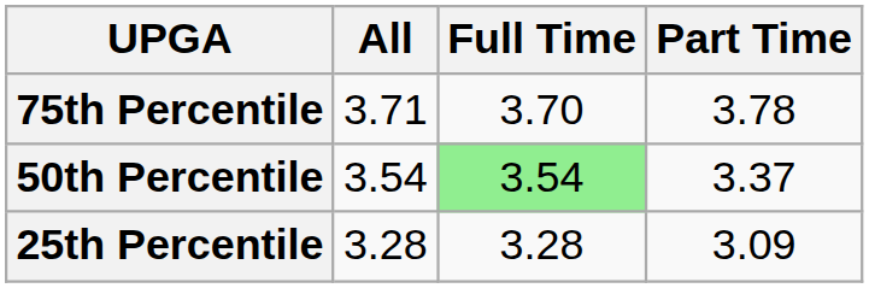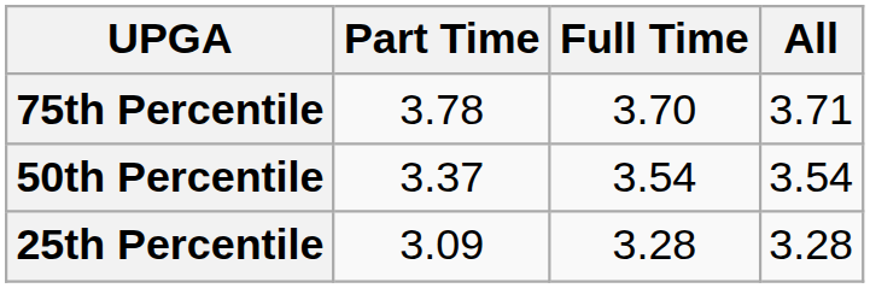columns swapped: All <-> Part Time
50th Percentile | Full Time: lightgreen background -> no background
